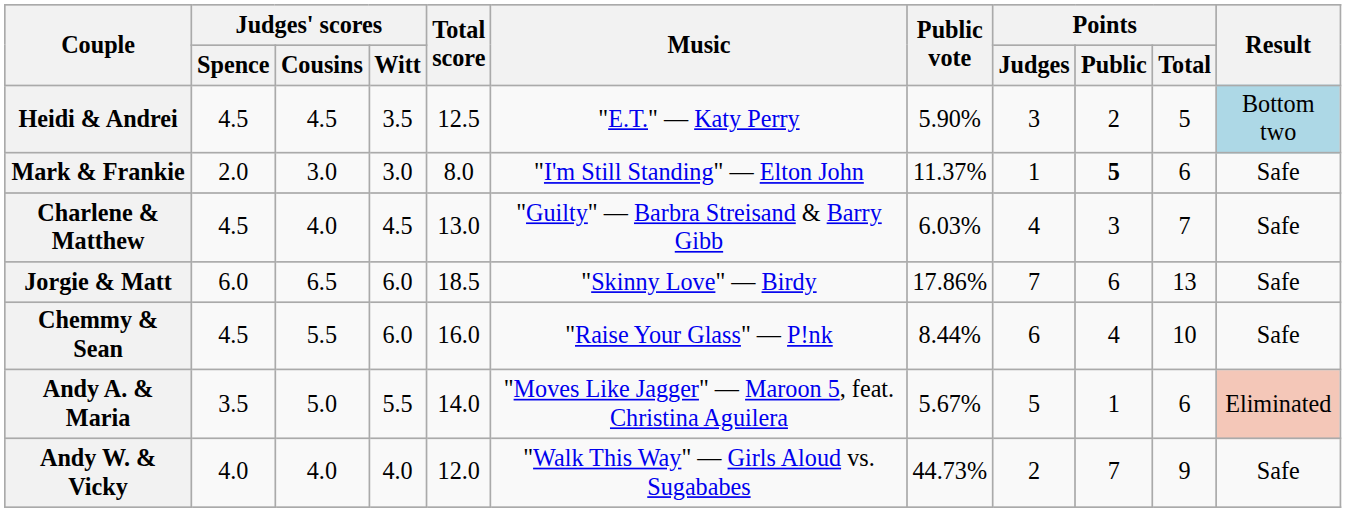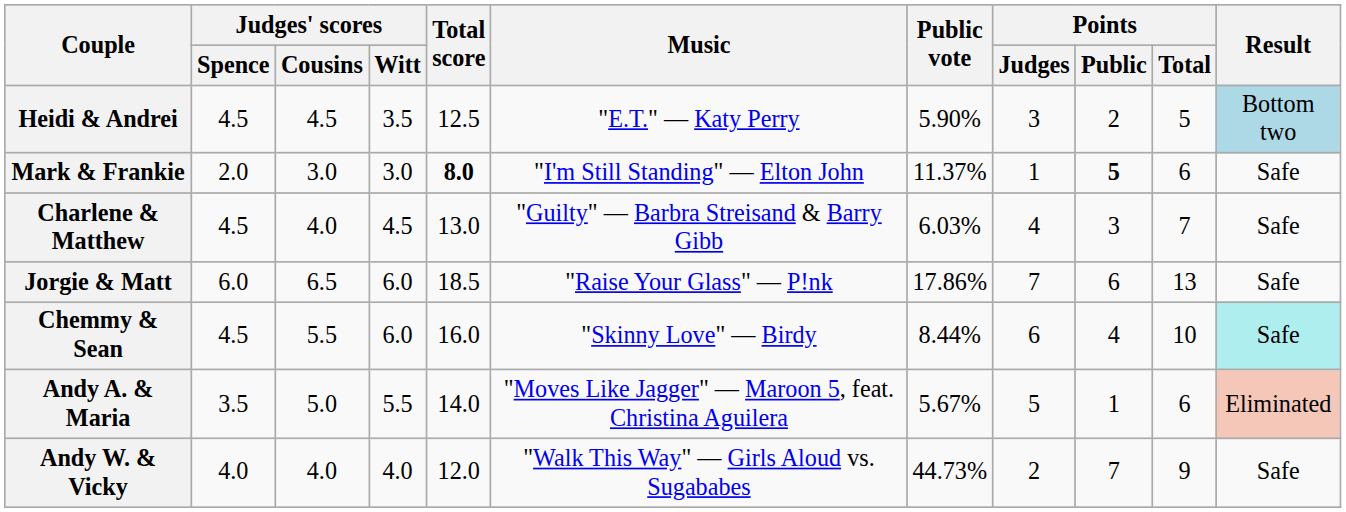Mark & Frankie | Total score: normal -> bold
Jorgie & Matt | Music: "Skinny Love" — Birdy -> "Raise Your Glass" — P!nk
Chemmy & Sean | Music: "Raise Your Glass" — P!nk -> "Skinny Love" — Birdy
Chemmy & Sean | Result: no background -> paleturquoise background
